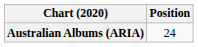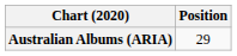Australian Albums (ARIA) | Position: 24 -> 29
